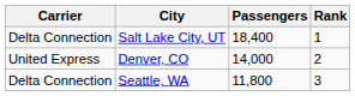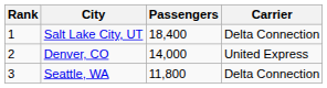columns swapped: Rank <-> Carrier
